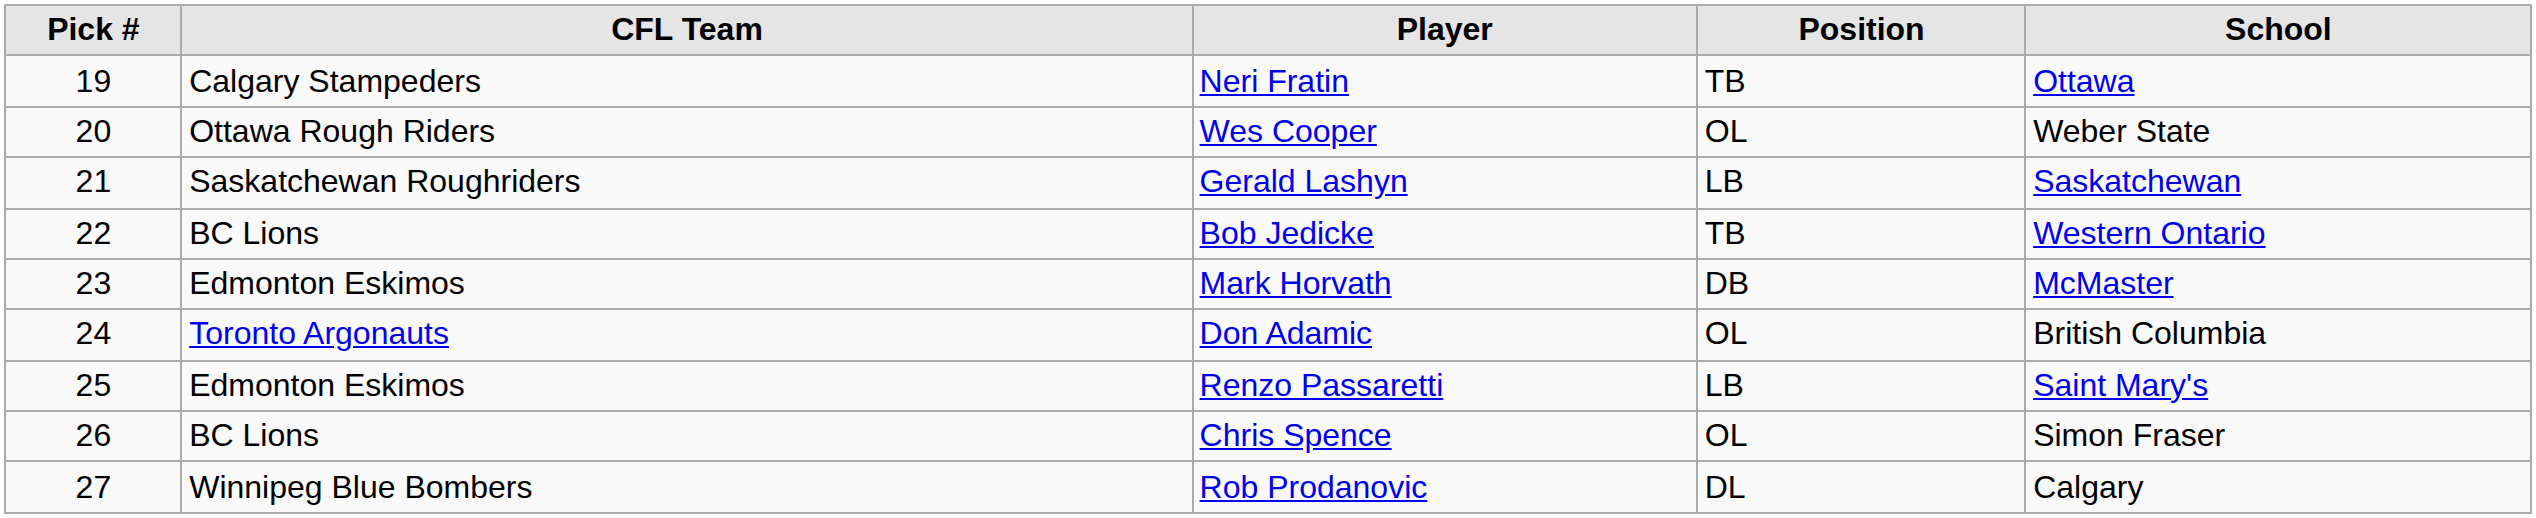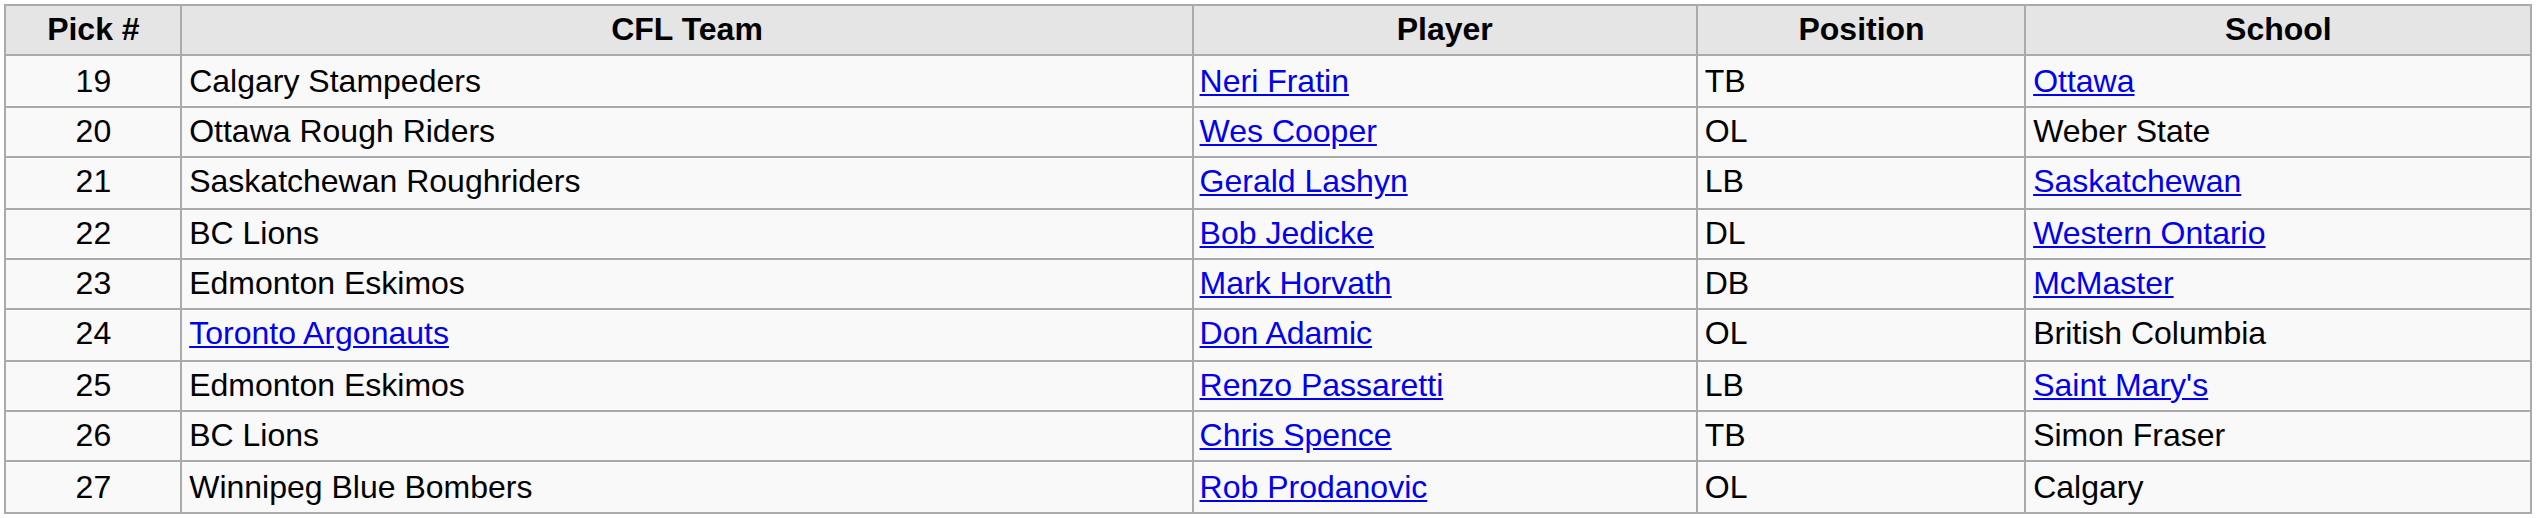Bob Jedicke | Position: TB -> DL
Chris Spence | Position: OL -> TB
Rob Prodanovic | Position: DL -> OL
